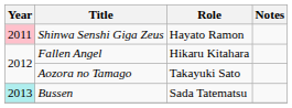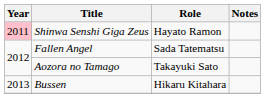Fallen Angel | Role: Hikaru Kitahara -> Sada Tatematsu
Bussen | Year: paleturquoise background -> no background
Bussen | Role: Sada Tatematsu -> Hikaru Kitahara
